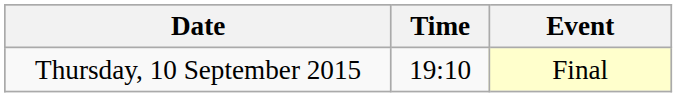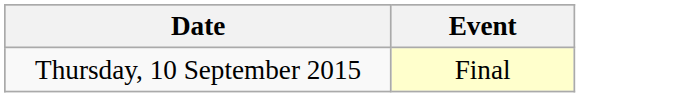- column: Time | 19:10
